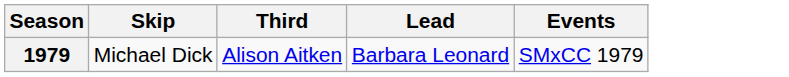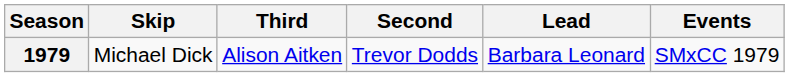+ column: Second | Trevor Dodds
